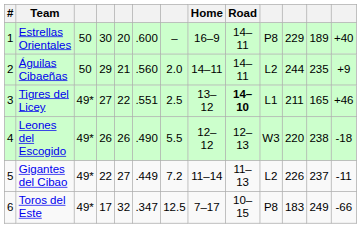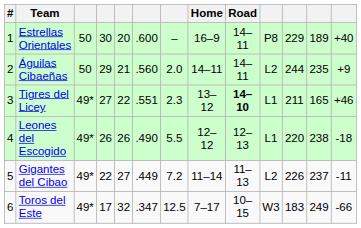Tigres del Licey | column 7: 2.5 -> 2.3
Leones del Escogido | column 10: W3 -> L1
Toros del Este | column 10: P8 -> W3
